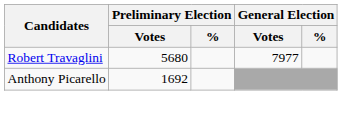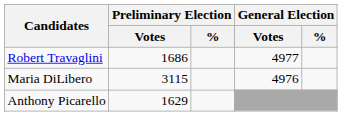Robert Travaglini | Preliminary Election / Votes: 5680 -> 1686
Robert Travaglini | General Election / Votes: 7977 -> 4977
+ row: Maria DiLibero | 3115 | 4976
Anthony Picarello | Preliminary Election / Votes: 1692 -> 1629
